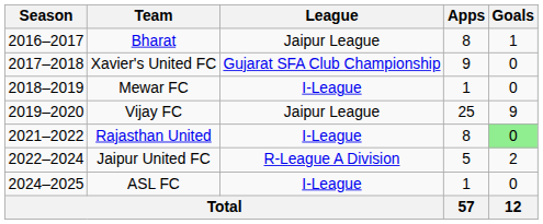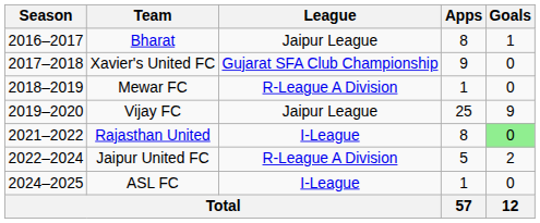Mewar FC | League: I-League -> R-League A Division
